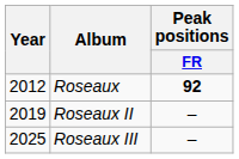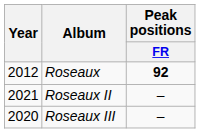Roseaux II | Year: 2019 -> 2021
Roseaux III | Year: 2025 -> 2020
